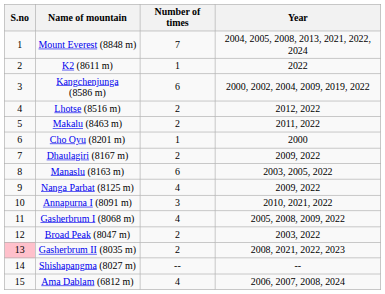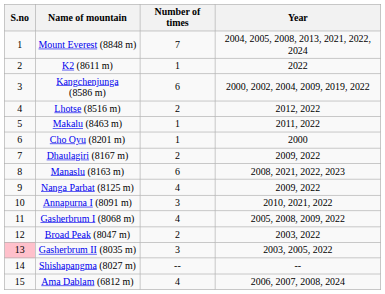Makalu (8463 m) | Number of times: 2 -> 1
Manaslu (8163 m) | Year: 2003, 2005, 2022 -> 2008, 2021, 2022, 2023
Gasherbrum II (8035 m) | Number of times: 2 -> 3
Gasherbrum II (8035 m) | Year: 2008, 2021, 2022, 2023 -> 2003, 2005, 2022
